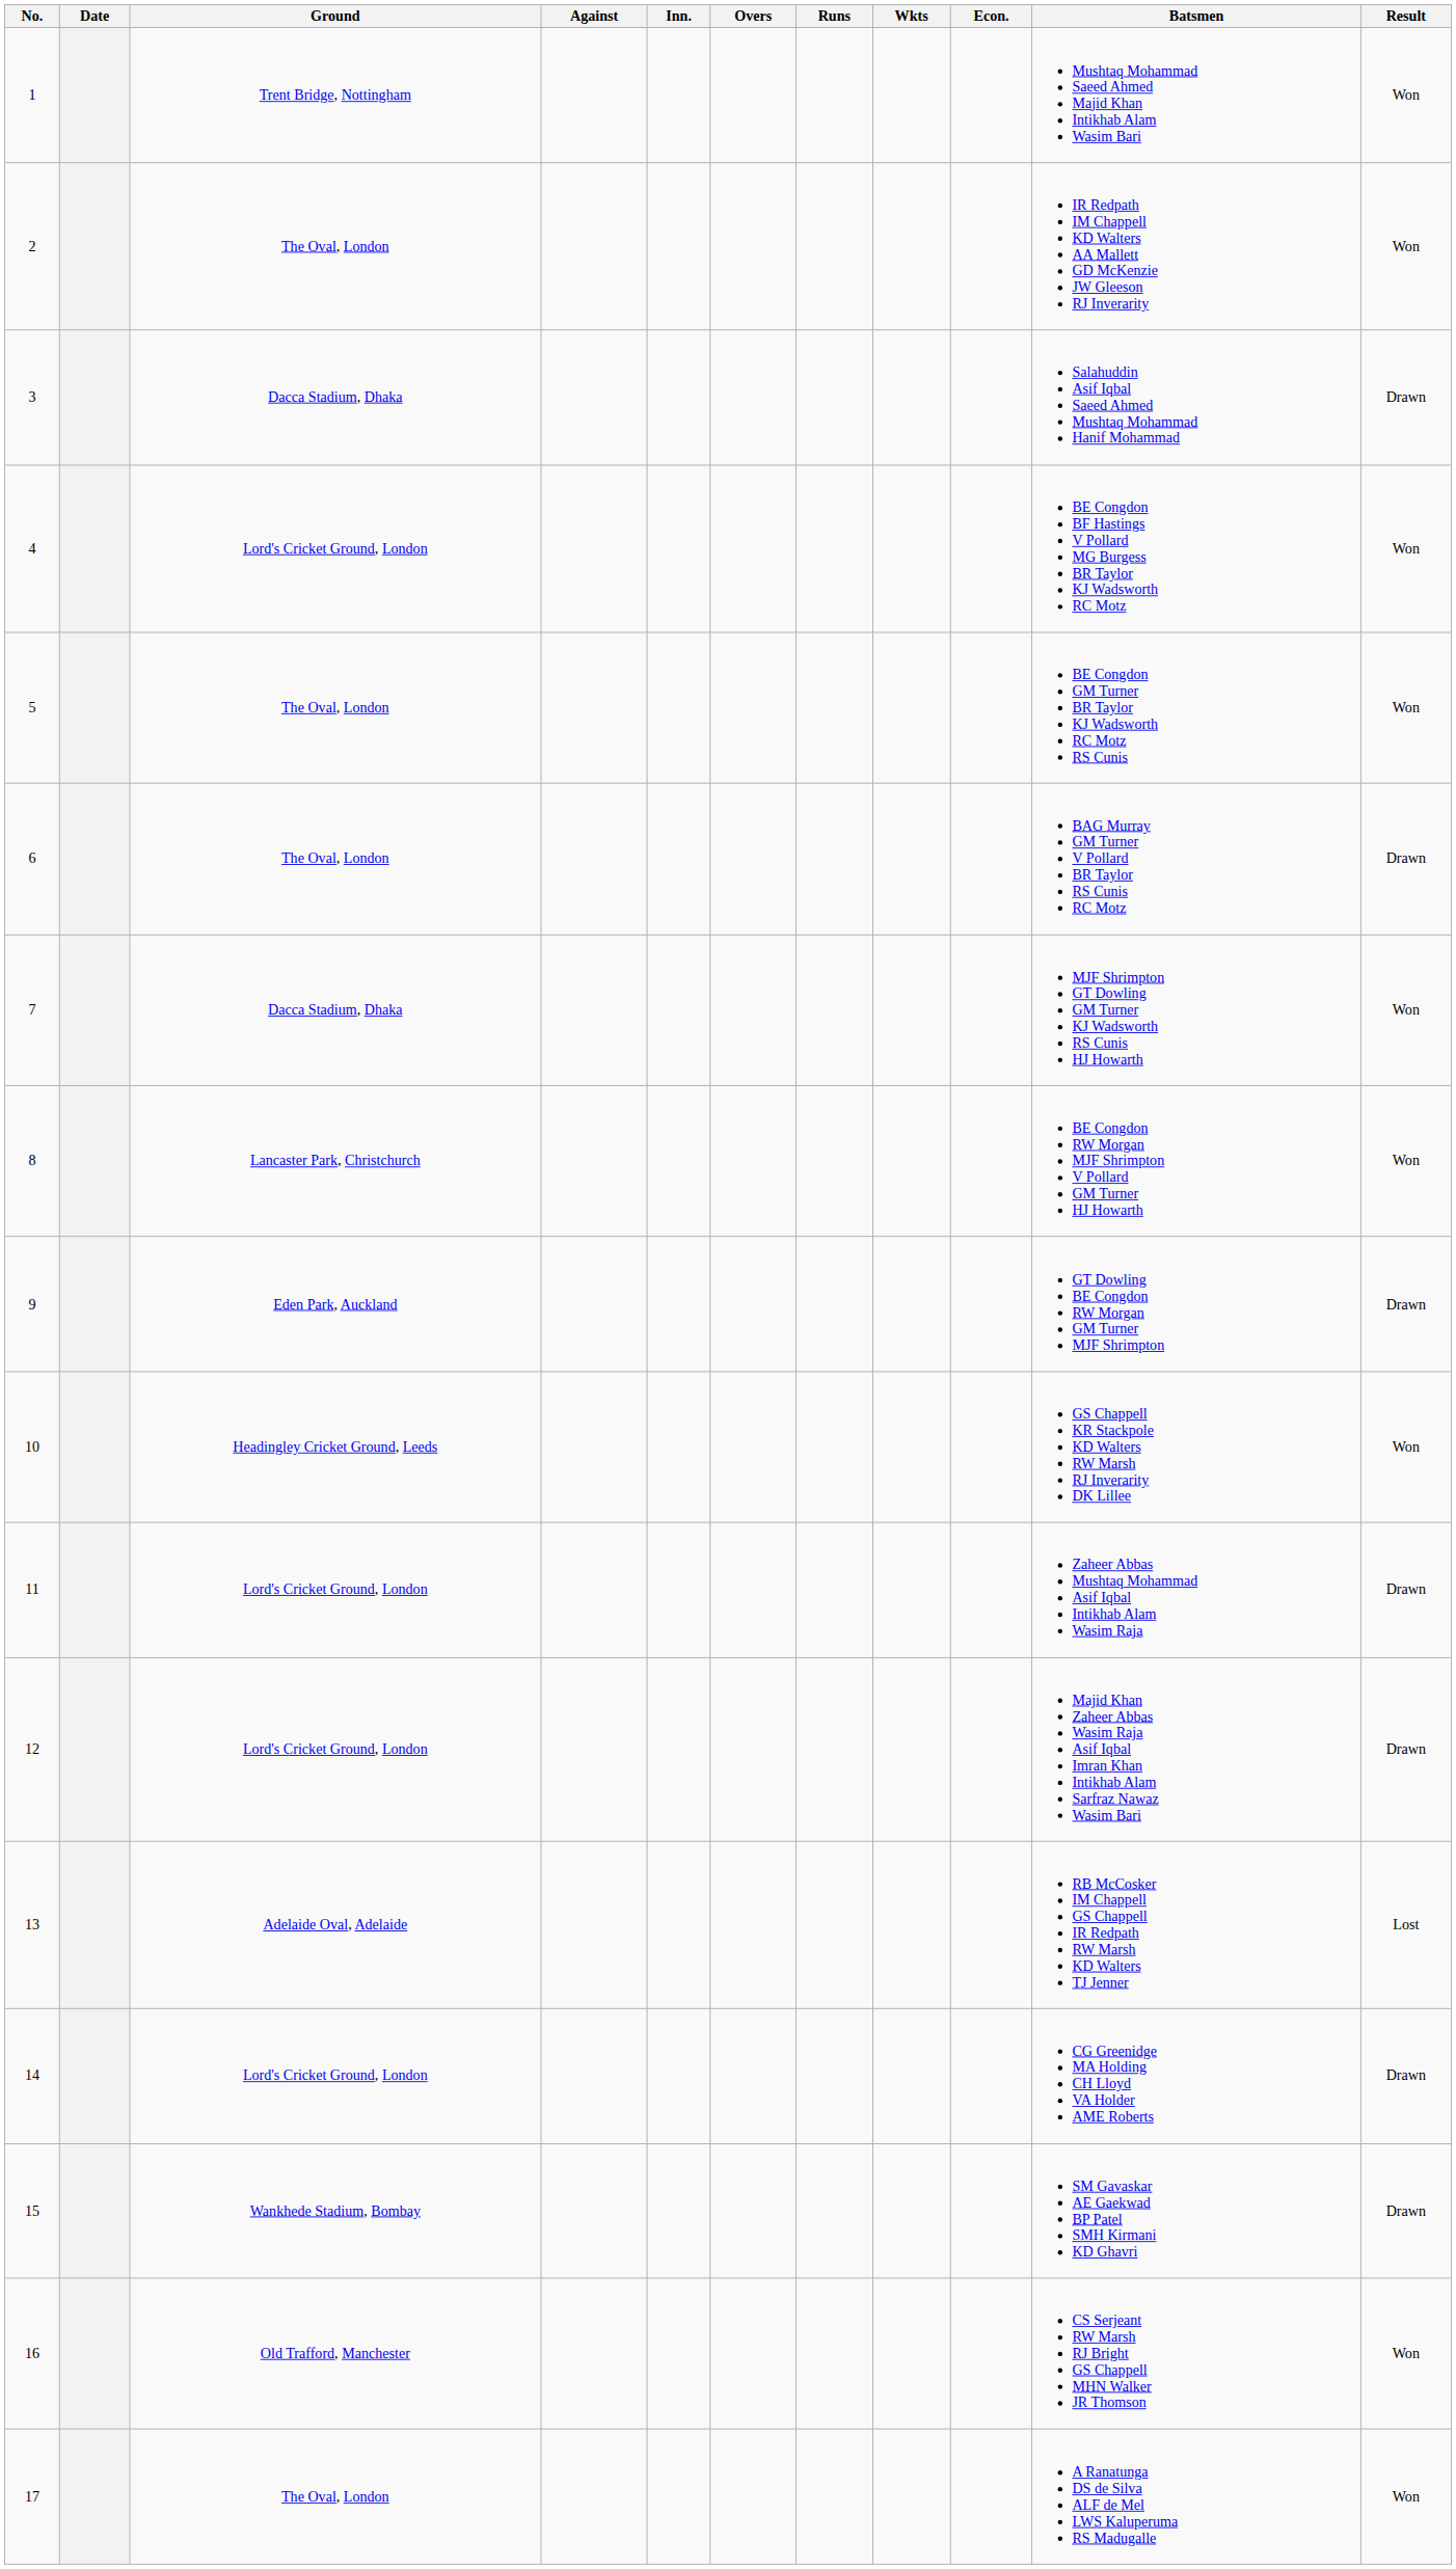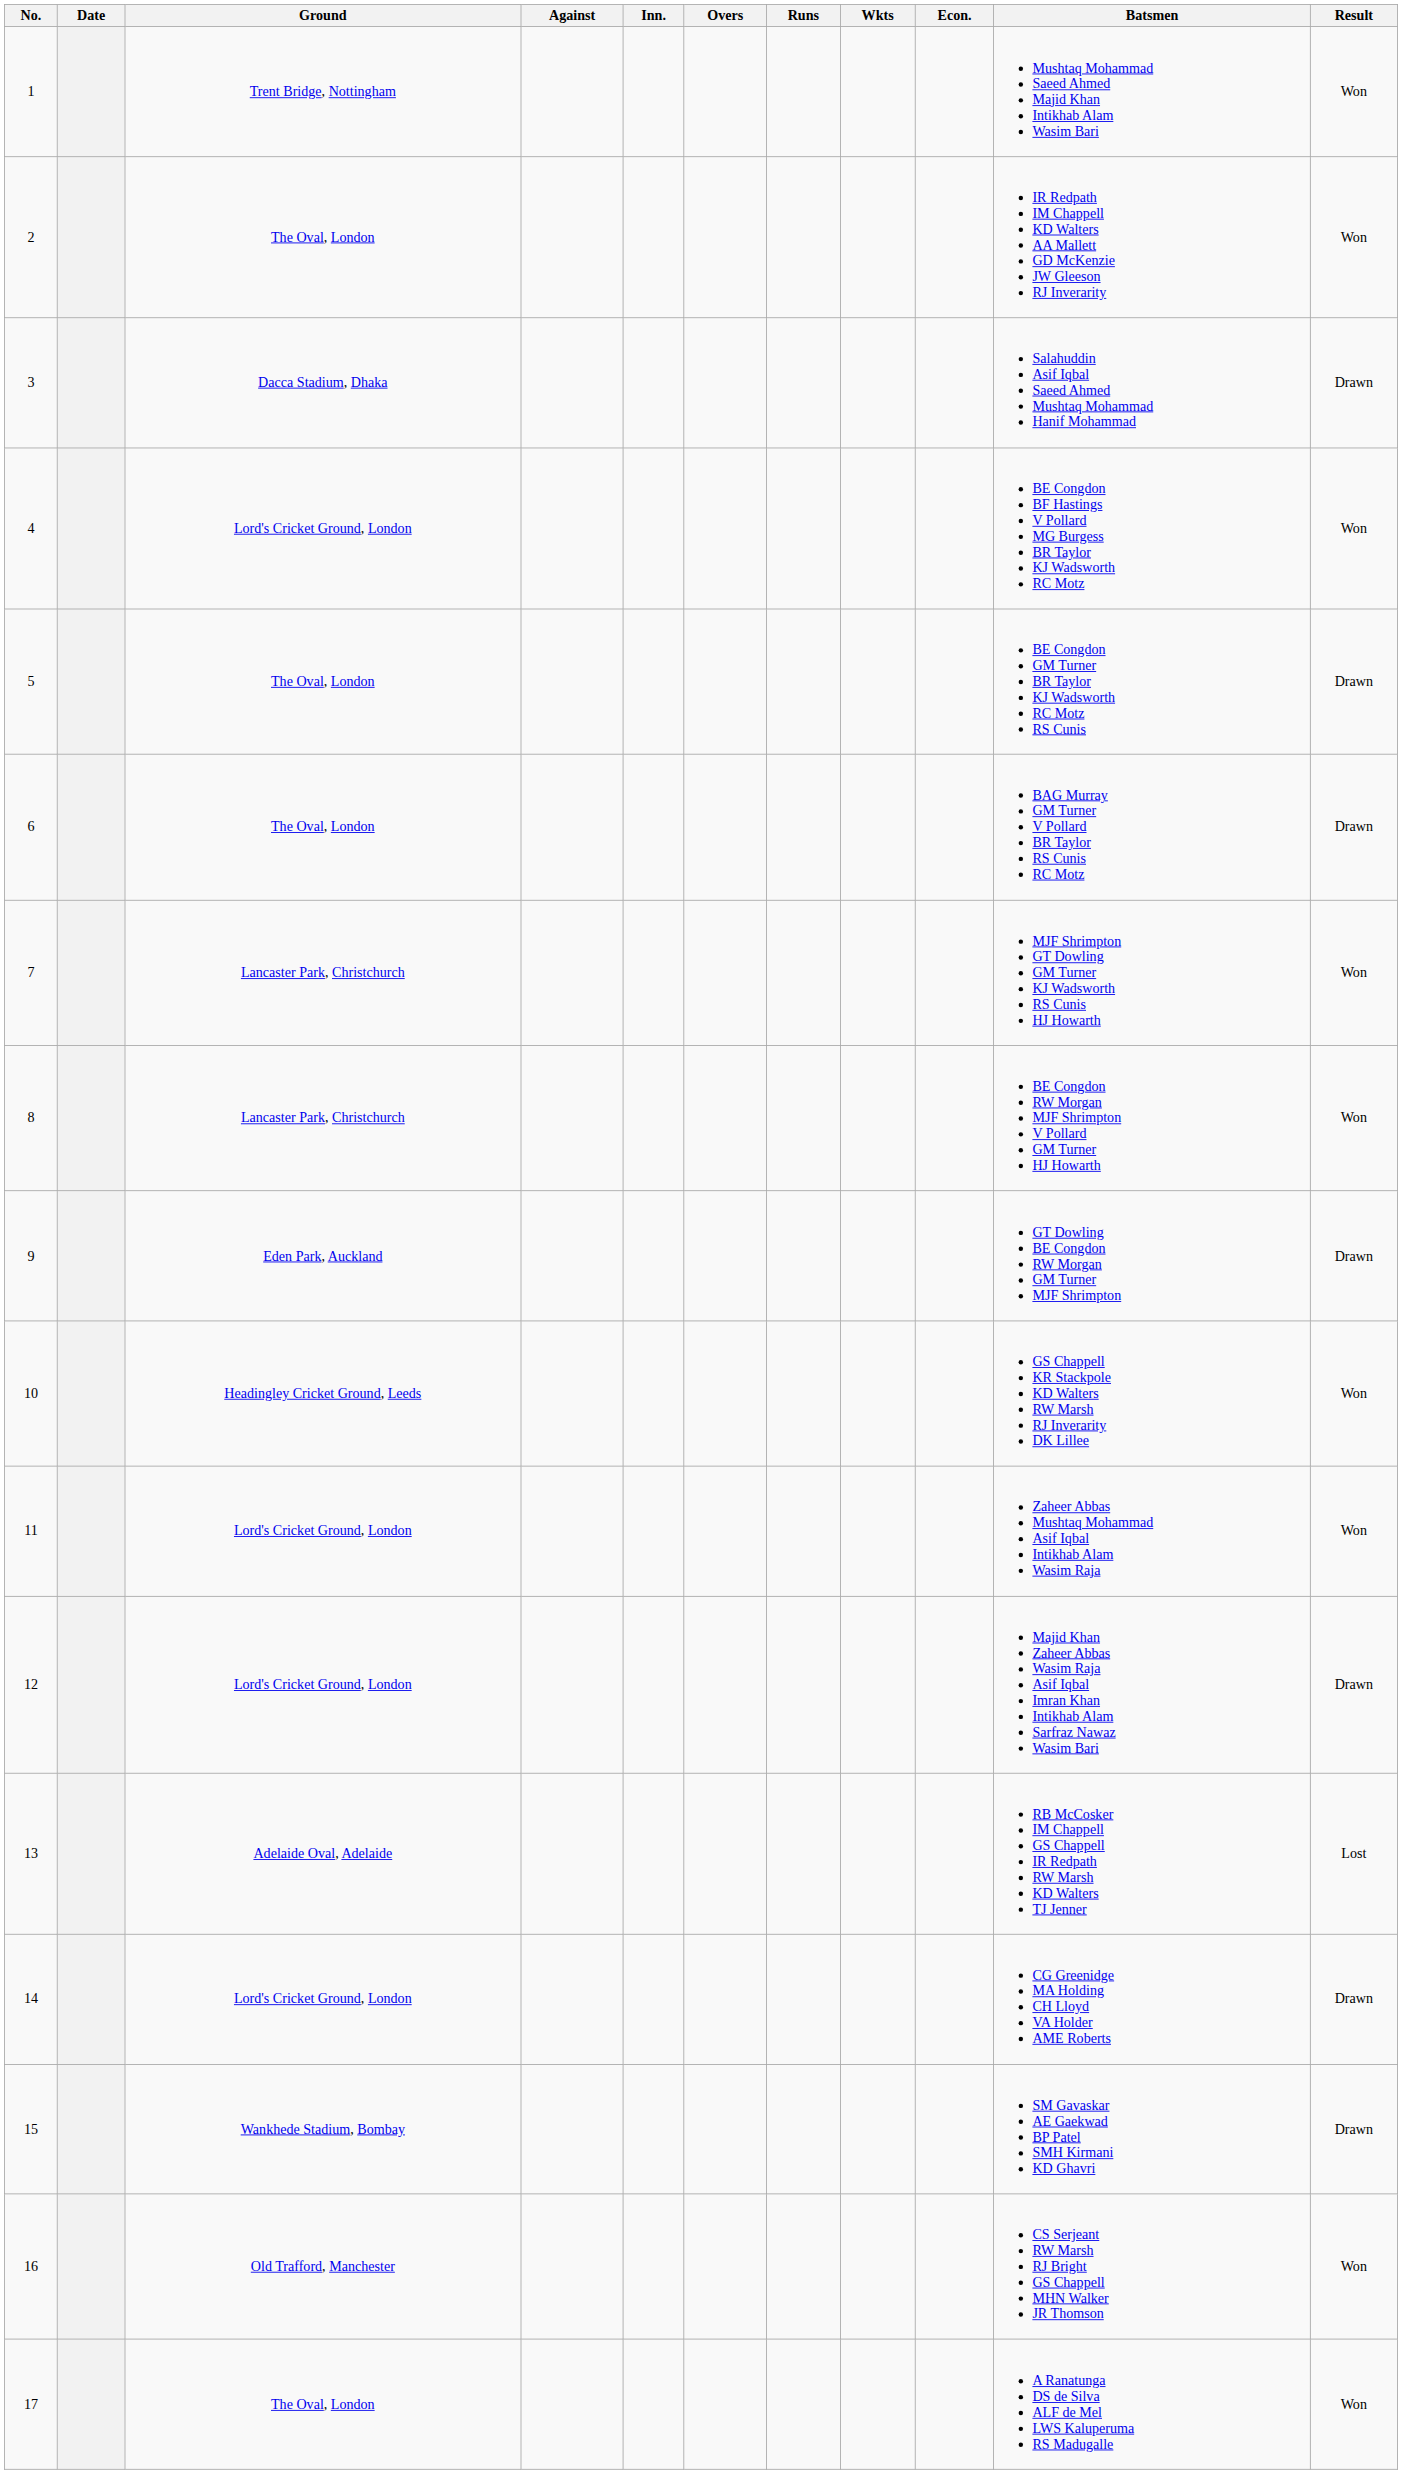5 | Result: Won -> Drawn
7 | Ground: Dacca Stadium, Dhaka -> Lancaster Park, Christchurch
11 | Result: Drawn -> Won
